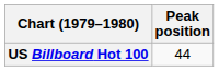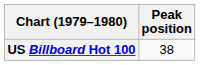US Billboard Hot 100 | Peak position: 44 -> 38
